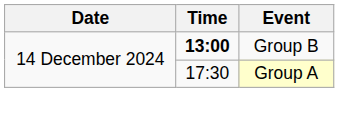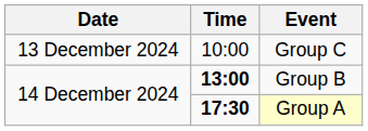+ row: 13 December 2024 | 10:00 | Group C
Group A | Time: normal -> bold
